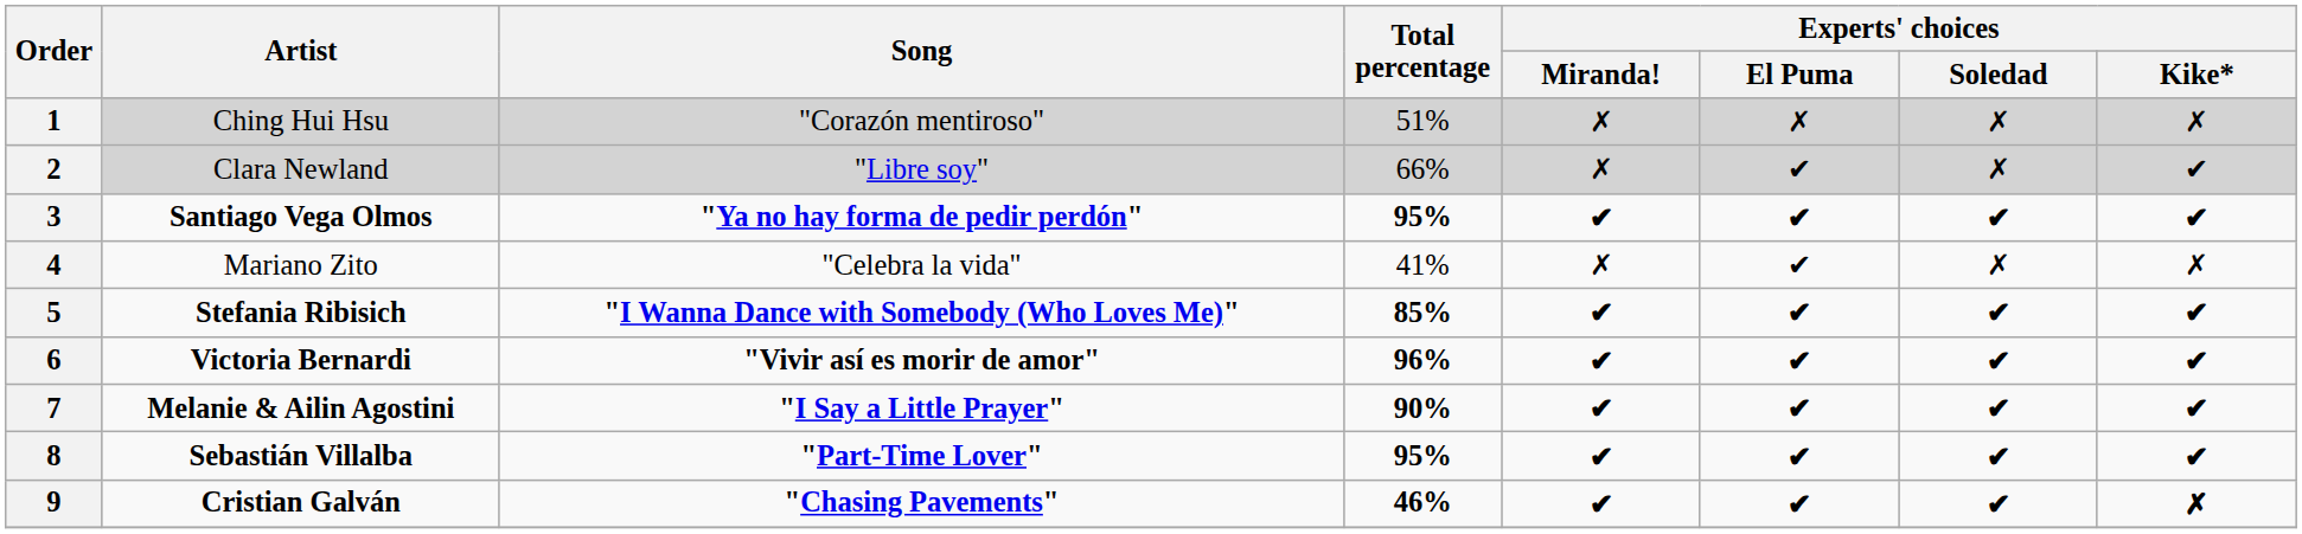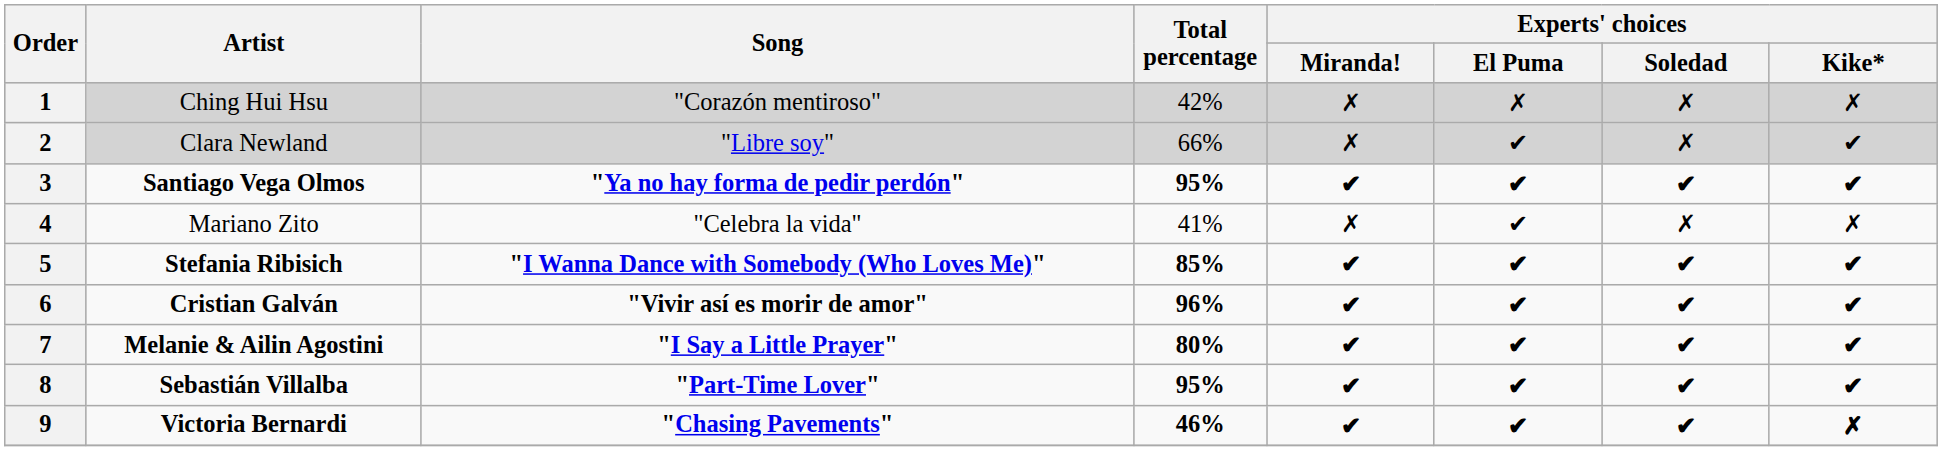1 | Total percentage: 51% -> 42%
6 | Artist: Victoria Bernardi -> Cristian Galván
7 | Total percentage: 90% -> 80%
9 | Artist: Cristian Galván -> Victoria Bernardi
